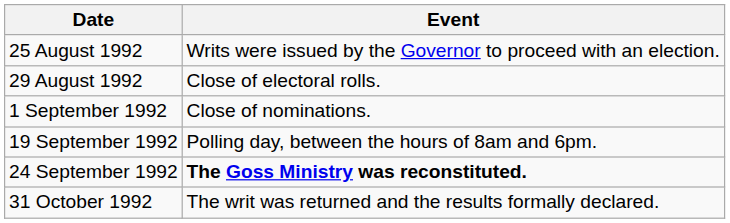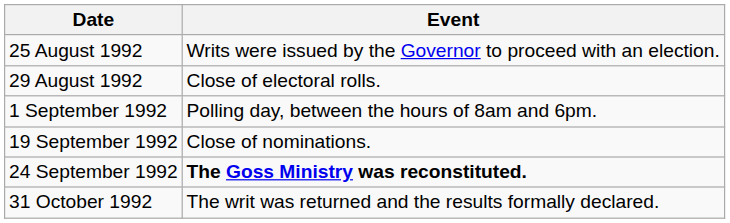1 September 1992 | Event: Close of nominations. -> Polling day, between the hours of 8am and 6pm.
19 September 1992 | Event: Polling day, between the hours of 8am and 6pm. -> Close of nominations.
